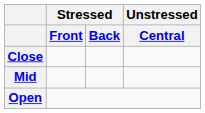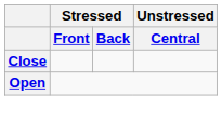- row: Mid
